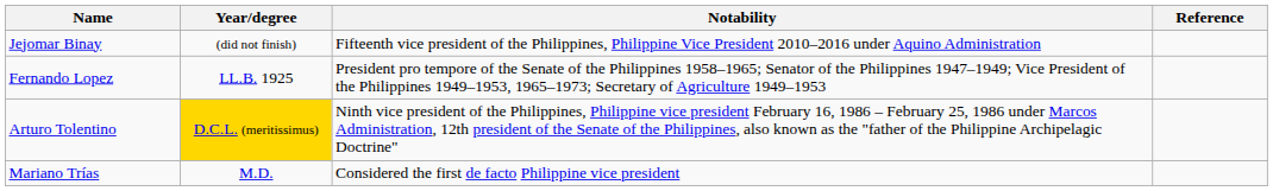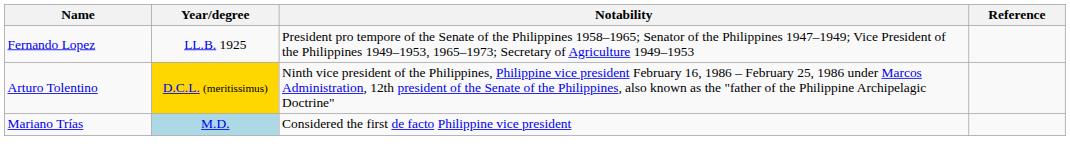- row: Jejomar Binay | (did not finish) | Fifteenth vice president of the Philippines, Philippine Vice President 2010–2016 under Aquino Administration
Mariano Trías | Year/degree: no background -> lightblue background
